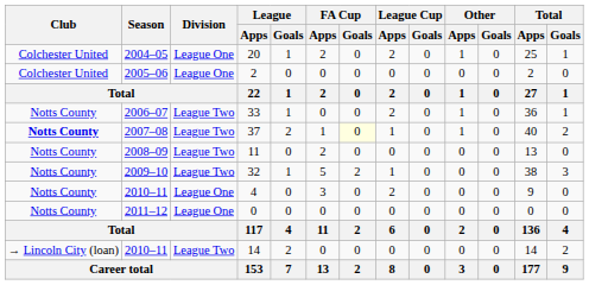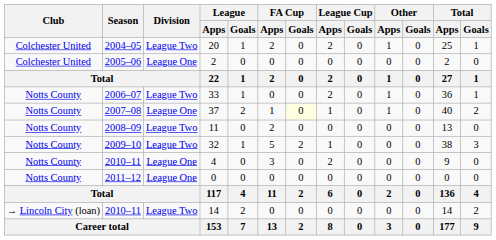20 | Division: League One -> League Two
37 | Club: bold -> normal
37 | Division: League Two -> League One
